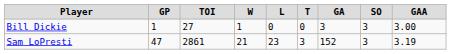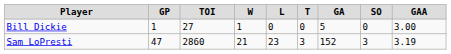Bill Dickie | GA: 3 -> 5
Bill Dickie | SO: 3 -> 0
Sam LoPresti | TOI: 2861 -> 2860
